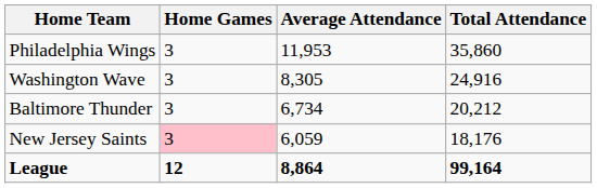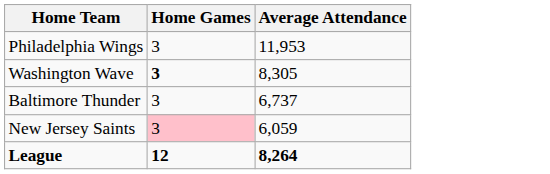- column: Total Attendance | 35,860 | 24,916 | 20,212 | 18,176 | 99,164
Washington Wave | Home Games: normal -> bold
Baltimore Thunder | Average Attendance: 6,734 -> 6,737
League | Average Attendance: 8,864 -> 8,264
